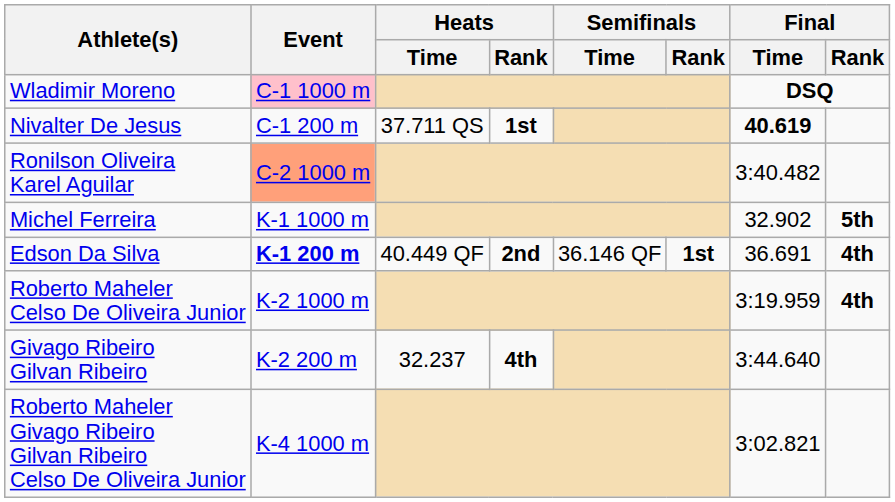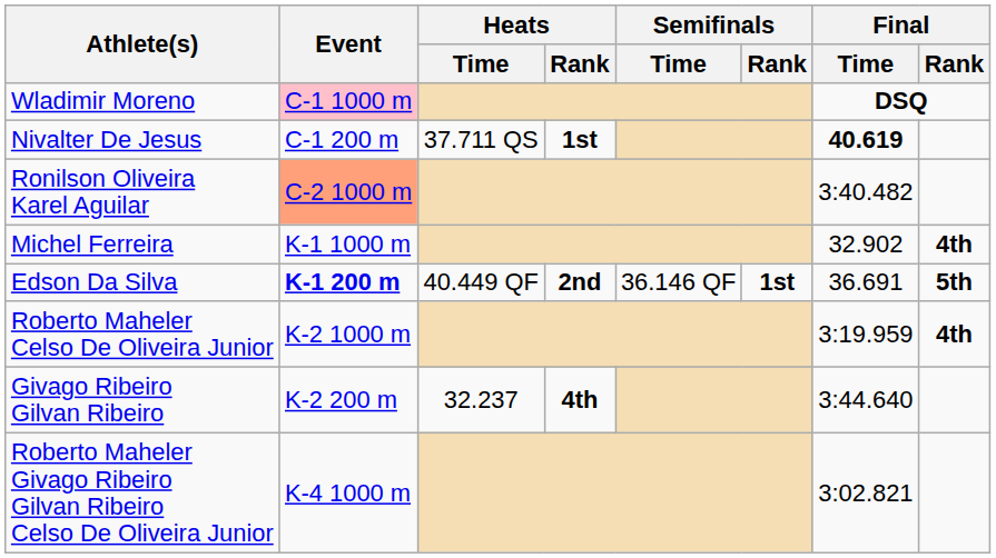Michel Ferreira | Final / Rank: 5th -> 4th
Edson Da Silva | Final / Rank: 4th -> 5th
